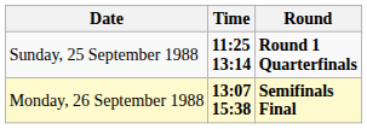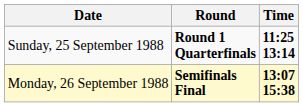columns swapped: Time <-> Round
